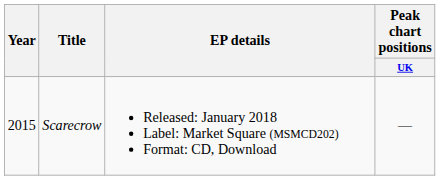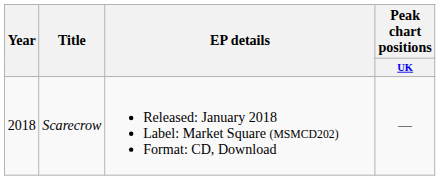Scarecrow | Year: 2015 -> 2018
